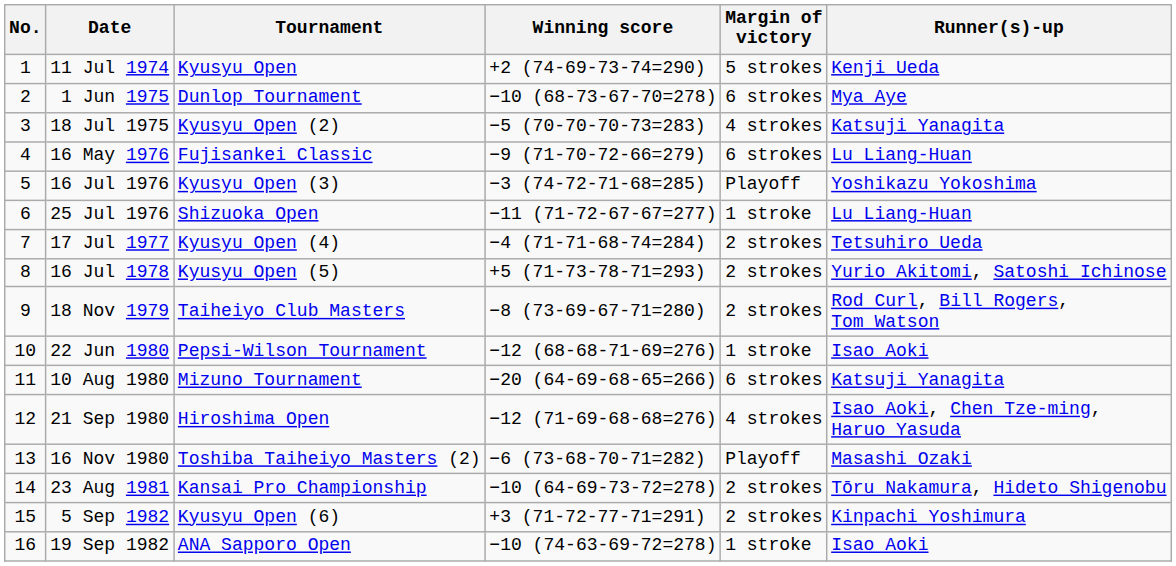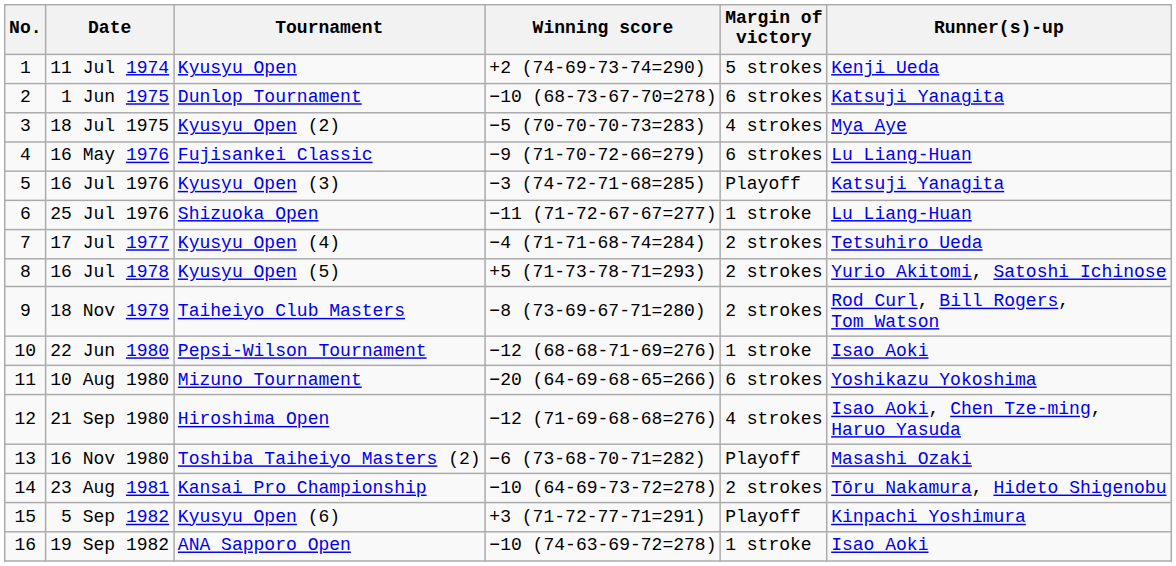1 Jun 1975 | Runner(s)-up: Mya Aye -> Katsuji Yanagita
18 Jul 1975 | Runner(s)-up: Katsuji Yanagita -> Mya Aye
16 Jul 1976 | Runner(s)-up: Yoshikazu Yokoshima -> Katsuji Yanagita
10 Aug 1980 | Runner(s)-up: Katsuji Yanagita -> Yoshikazu Yokoshima
5 Sep 1982 | Margin of victory: 2 strokes -> Playoff
